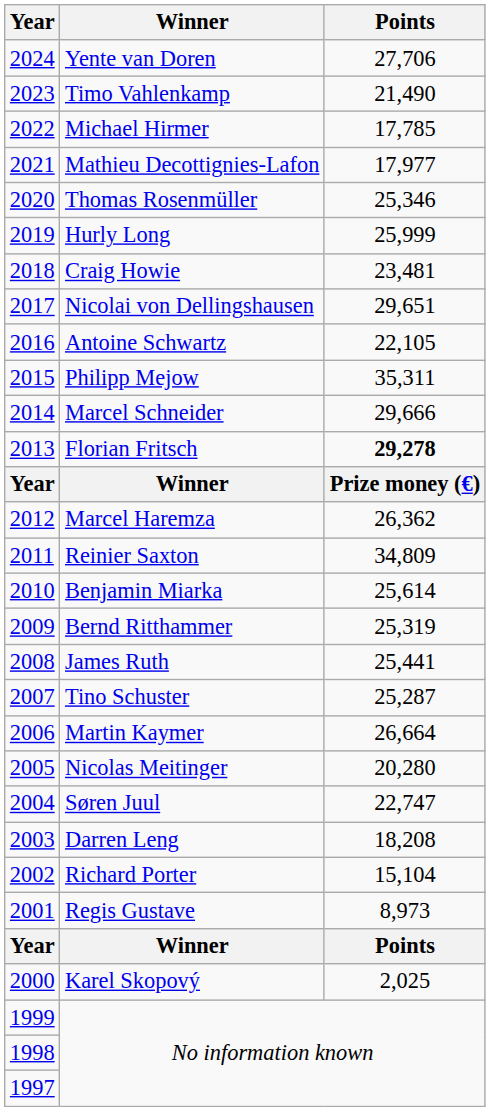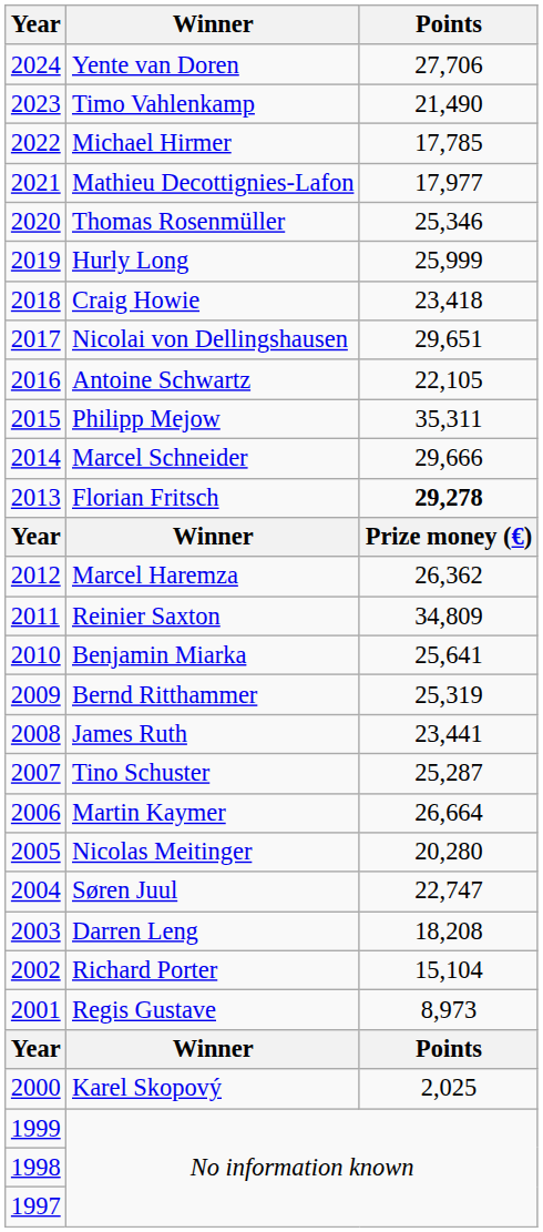Craig Howie | Points: 23,481 -> 23,418
Benjamin Miarka | Points: 25,614 -> 25,641
James Ruth | Points: 25,441 -> 23,441
